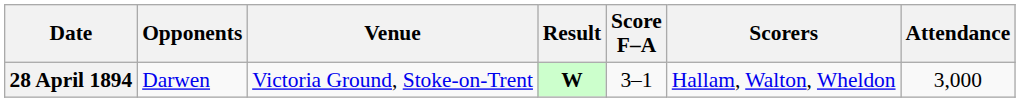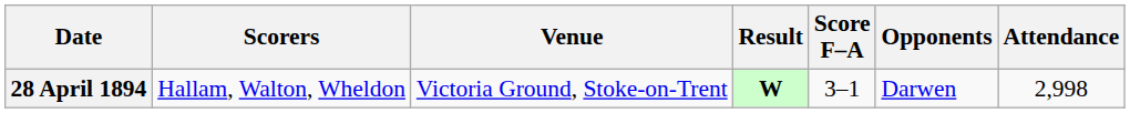columns swapped: Opponents <-> Scorers
28 April 1894 | Attendance: 3,000 -> 2,998
